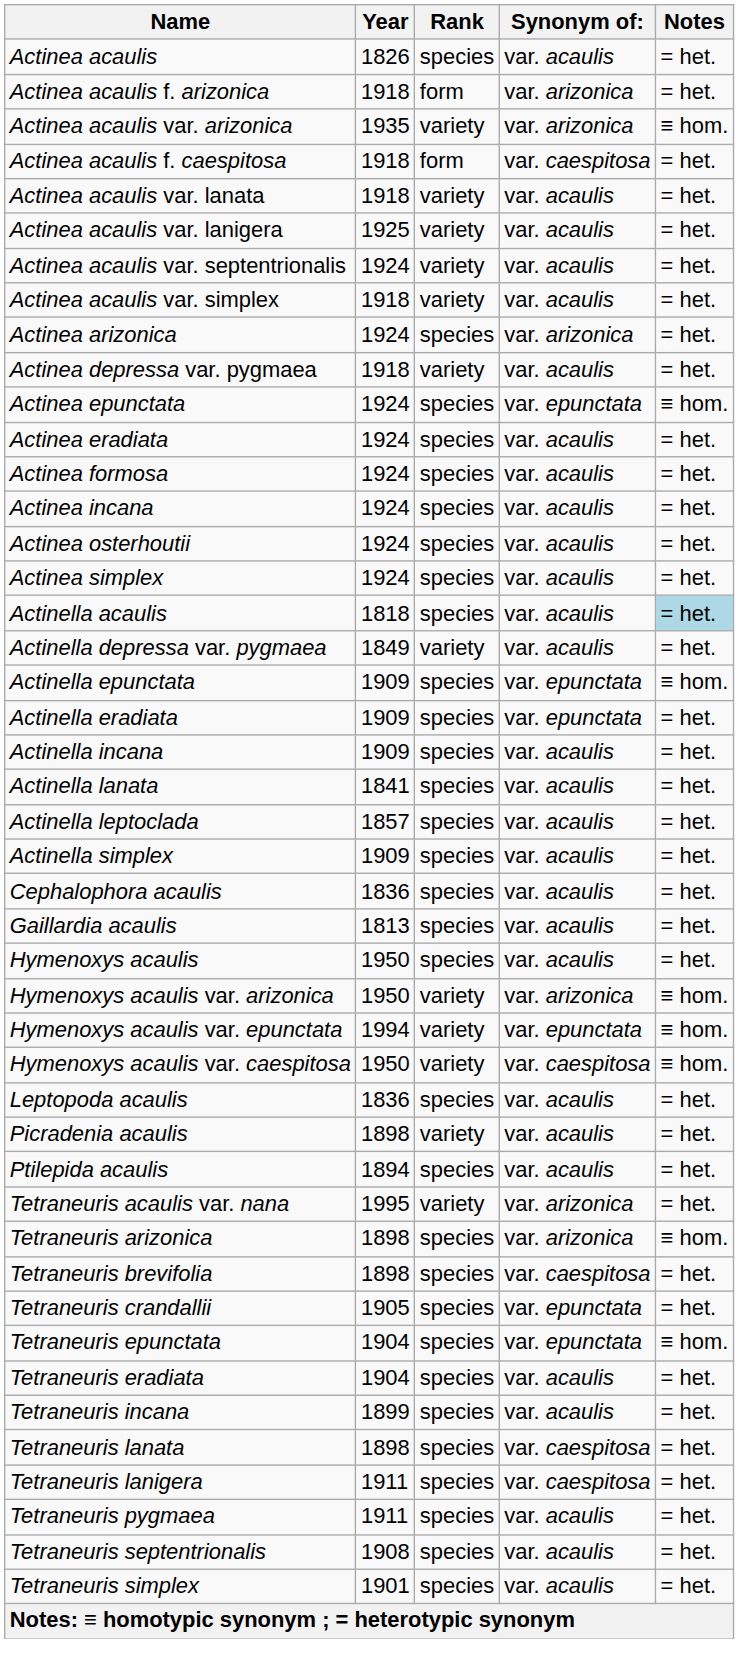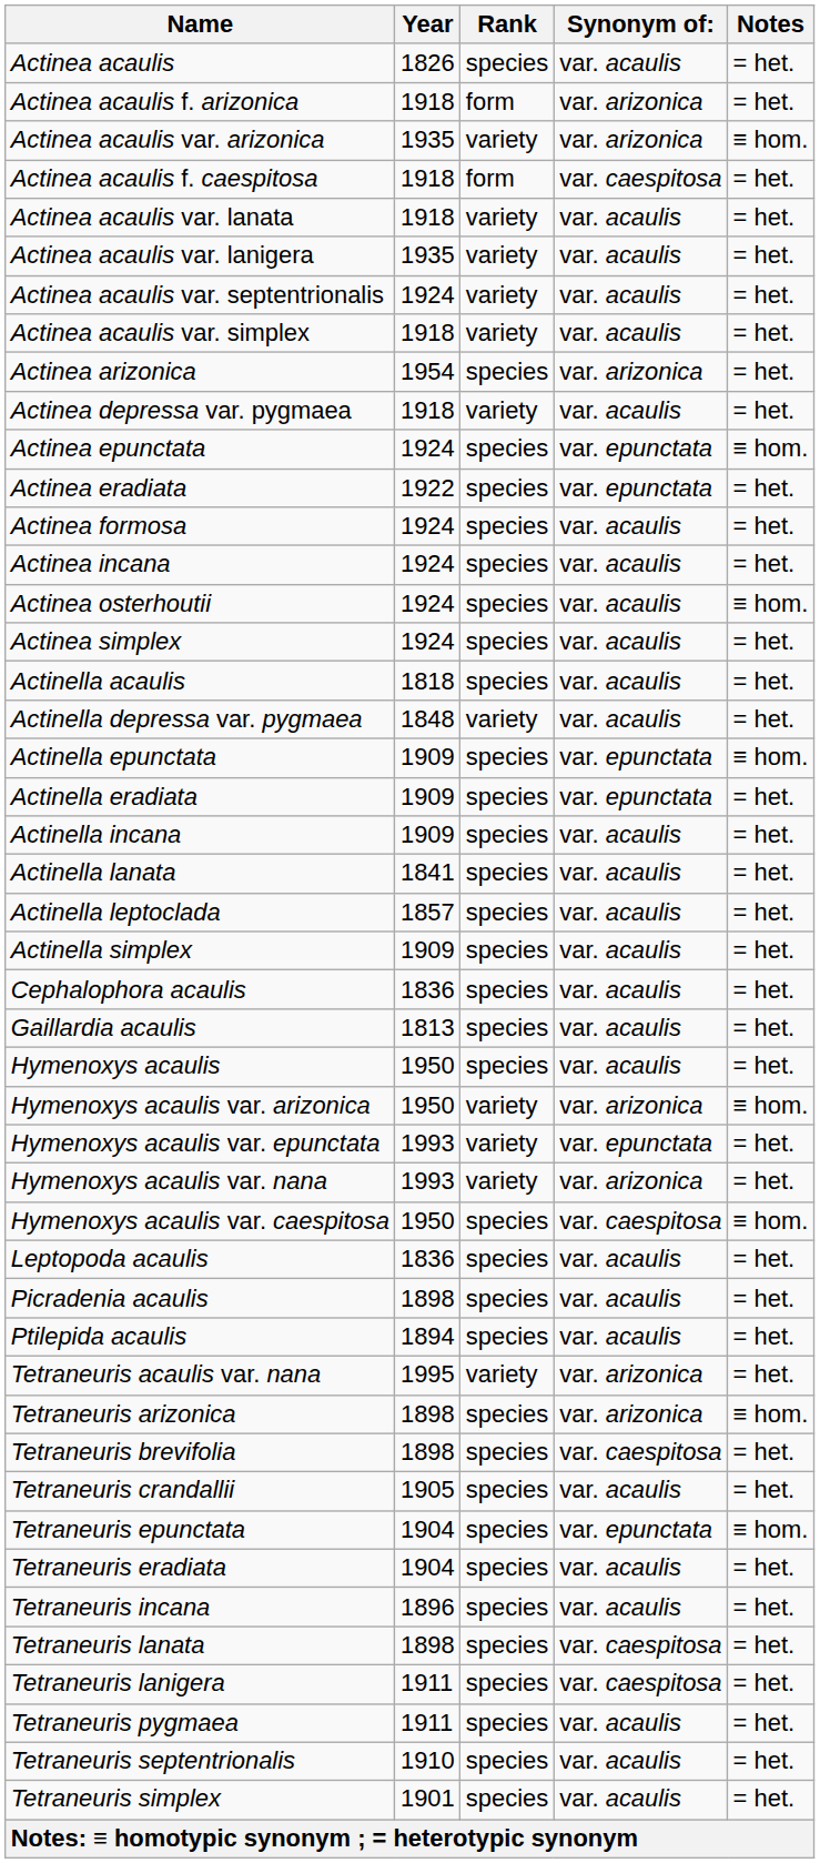Actinea acaulis var. lanigera | Year: 1925 -> 1935
Actinea arizonica | Year: 1924 -> 1954
Actinea eradiata | Year: 1924 -> 1922
Actinea eradiata | Synonym of:: var. acaulis -> var. epunctata
Actinea osterhoutii | Notes: = het. -> ≡ hom.
Actinella acaulis | Notes: lightblue background -> no background
Actinella depressa var. pygmaea | Year: 1849 -> 1848
Hymenoxys acaulis var. epunctata | Year: 1994 -> 1993
Hymenoxys acaulis var. epunctata | Notes: ≡ hom. -> = het.
+ row: Hymenoxys acaulis var. nana | 1993 | variety | var. arizonica | = het.
Hymenoxys acaulis var. caespitosa | Rank: variety -> species
Picradenia acaulis | Rank: variety -> species
Tetraneuris crandallii | Synonym of:: var. epunctata -> var. acaulis
Tetraneuris incana | Year: 1899 -> 1896
Tetraneuris septentrionalis | Year: 1908 -> 1910
